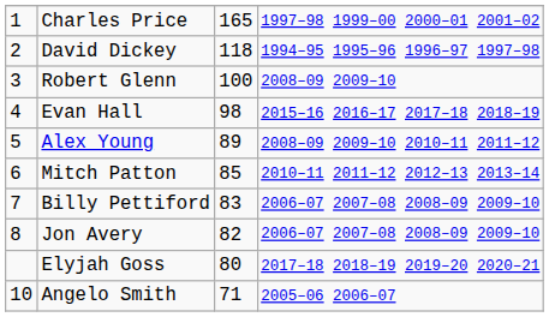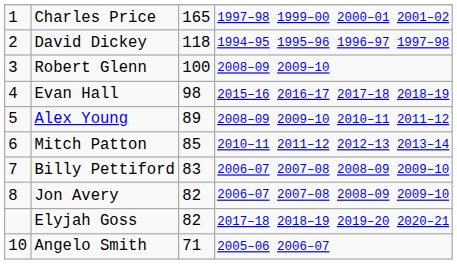Elyjah Goss | column 3: 80 -> 82
